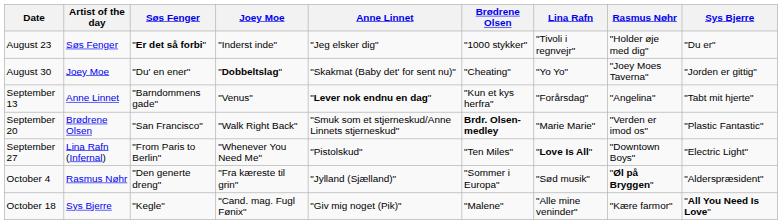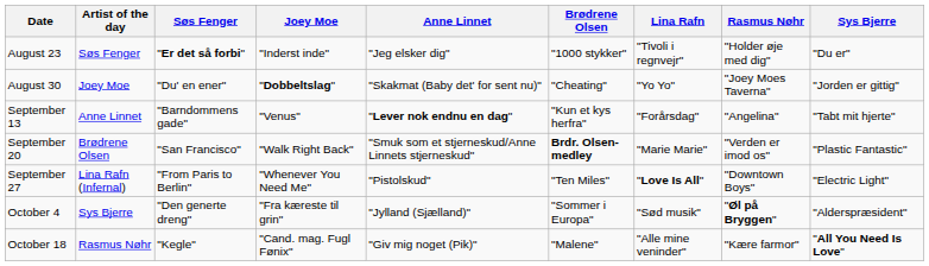October 4 | Artist of the day: Rasmus Nøhr -> Sys Bjerre
October 18 | Artist of the day: Sys Bjerre -> Rasmus Nøhr
